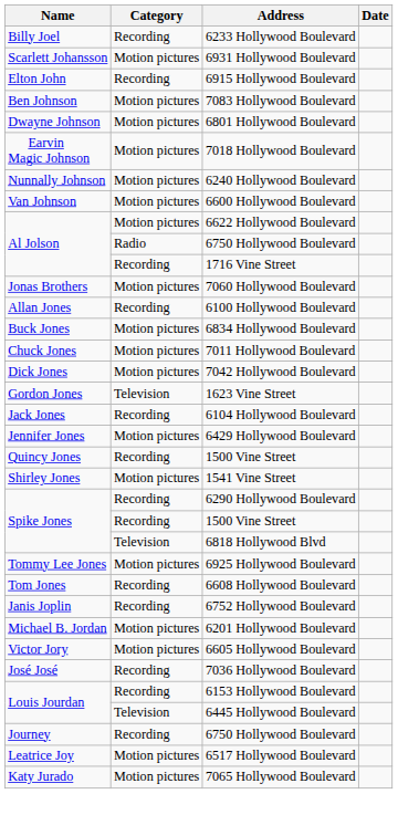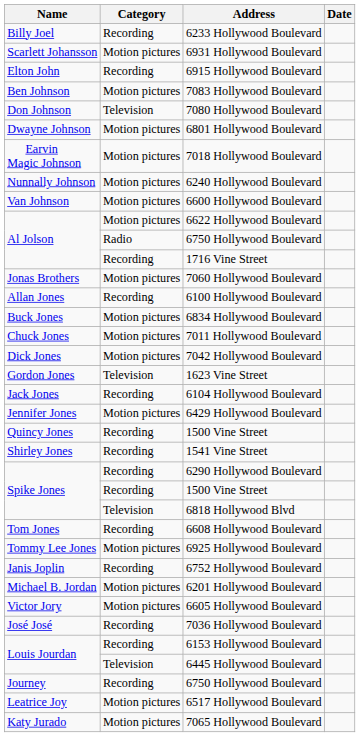+ row: Don Johnson | Television | 7080 Hollywood Boulevard
1541 Vine Street | Category: Motion pictures -> Recording
rows swapped: 6608 Hollywood Boulevard <-> 6925 Hollywood Boulevard
